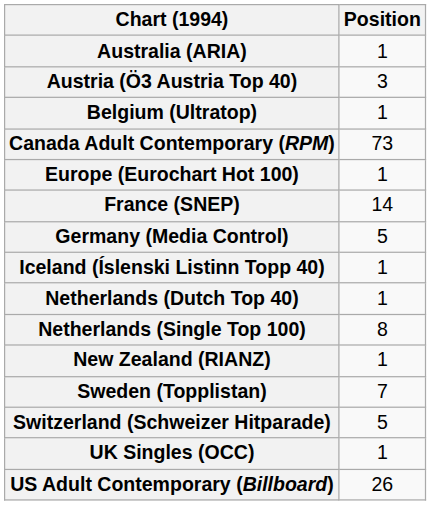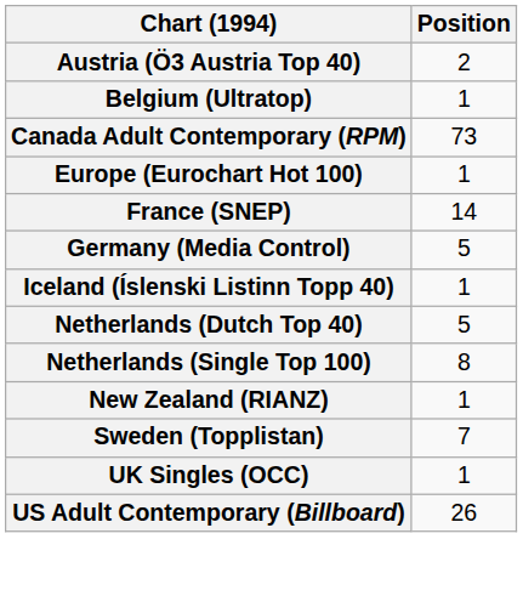- row: Australia (ARIA) | 1
Austria (Ö3 Austria Top 40) | Position: 3 -> 2
Netherlands (Dutch Top 40) | Position: 1 -> 5
- row: Switzerland (Schweizer Hitparade) | 5
